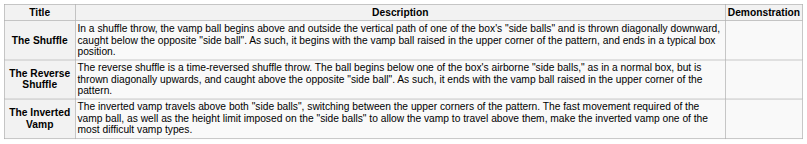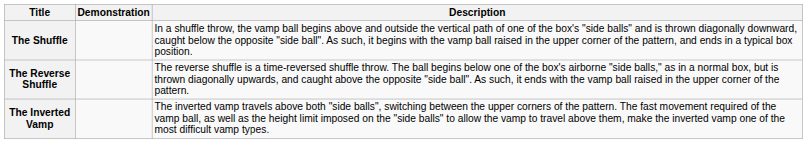columns swapped: Description <-> Demonstration
